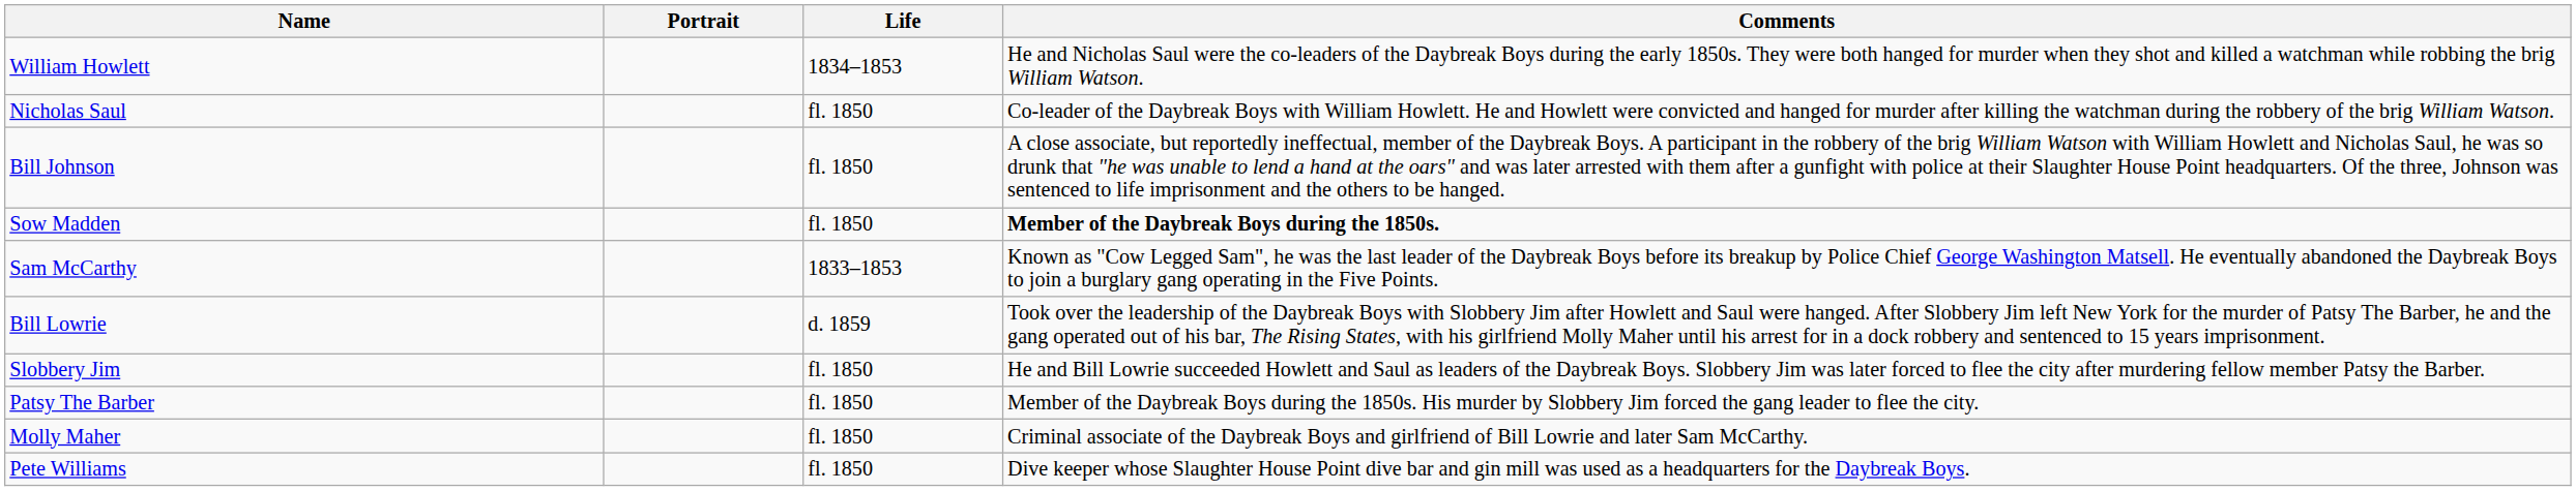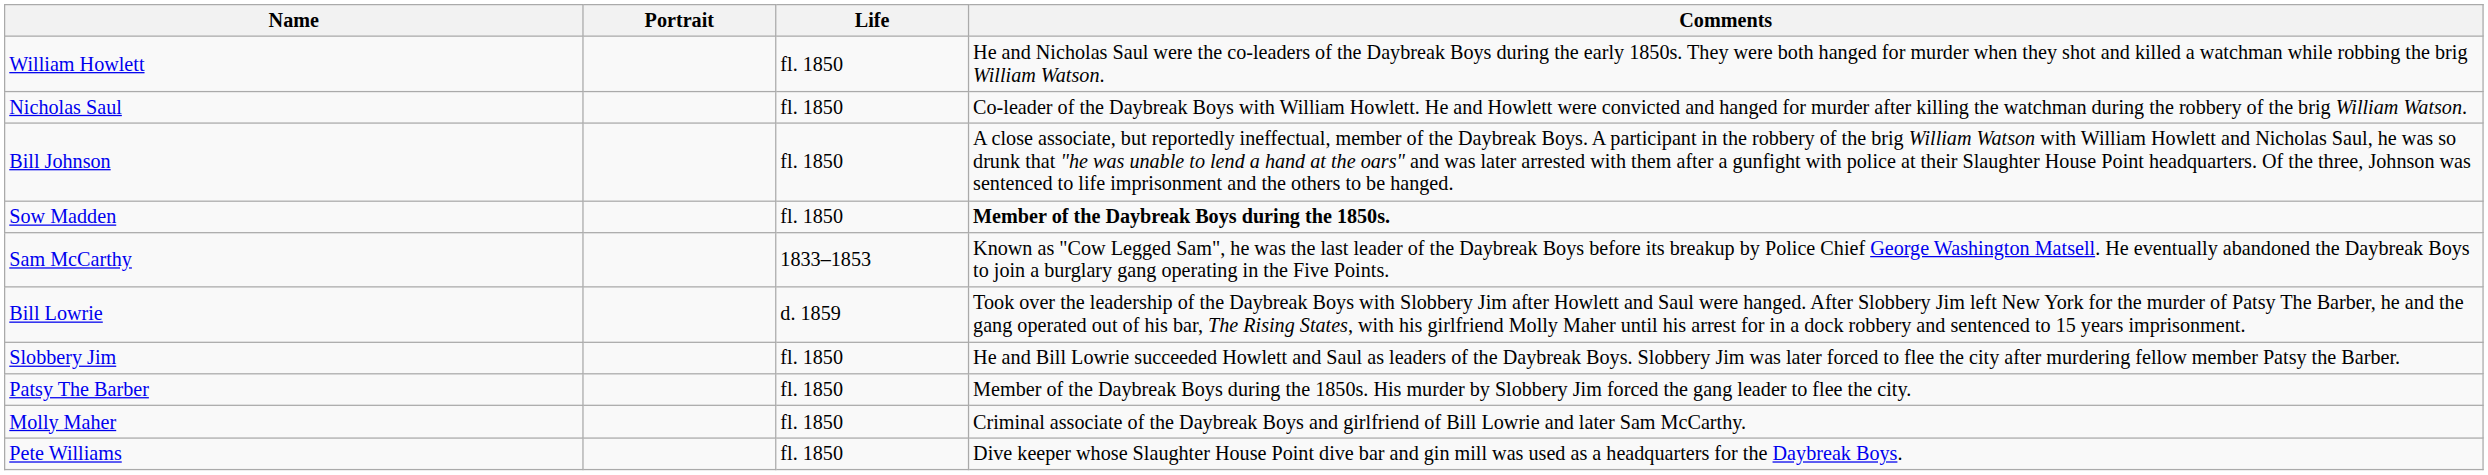William Howlett | Life: 1834–1853 -> fl. 1850
